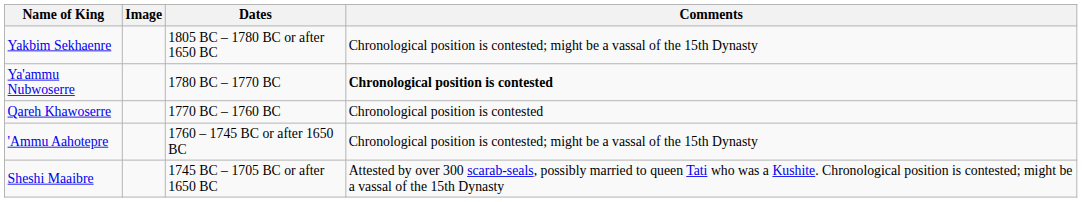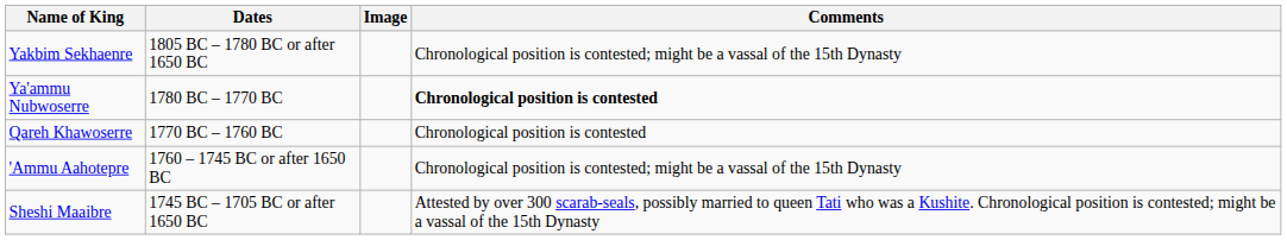columns swapped: Image <-> Dates
